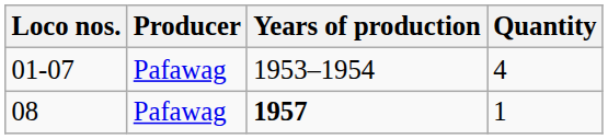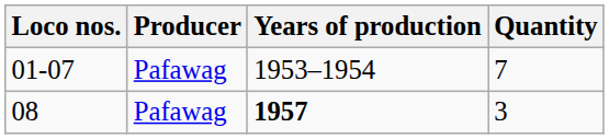01-07 | Quantity: 4 -> 7
08 | Quantity: 1 -> 3
